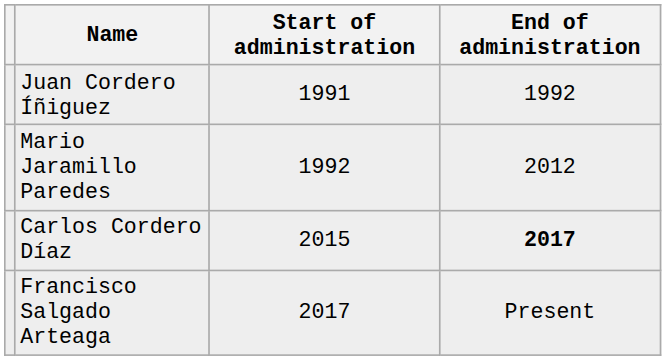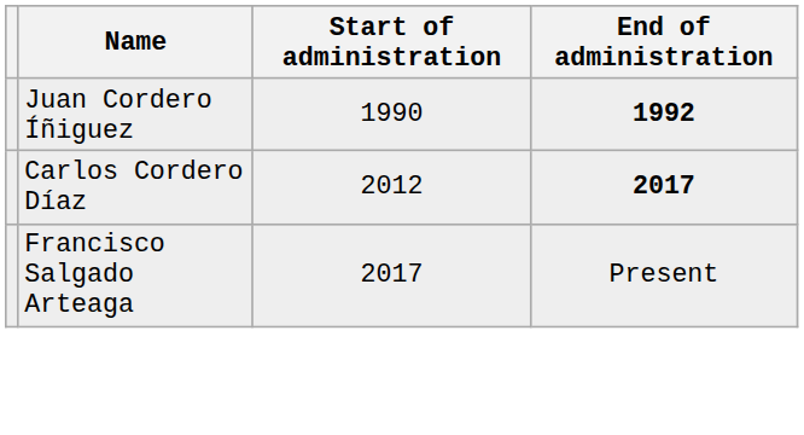Juan Cordero Íñiguez | Start of administration: 1991 -> 1990
Juan Cordero Íñiguez | End of administration: normal -> bold
- row: Mario Jaramillo Paredes | 1992 | 2012
Carlos Cordero Díaz | Start of administration: 2015 -> 2012
